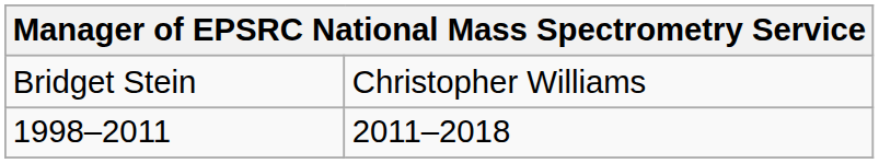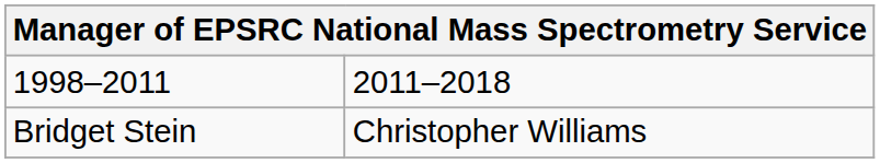rows swapped: 1998–2011 <-> Bridget Stein
